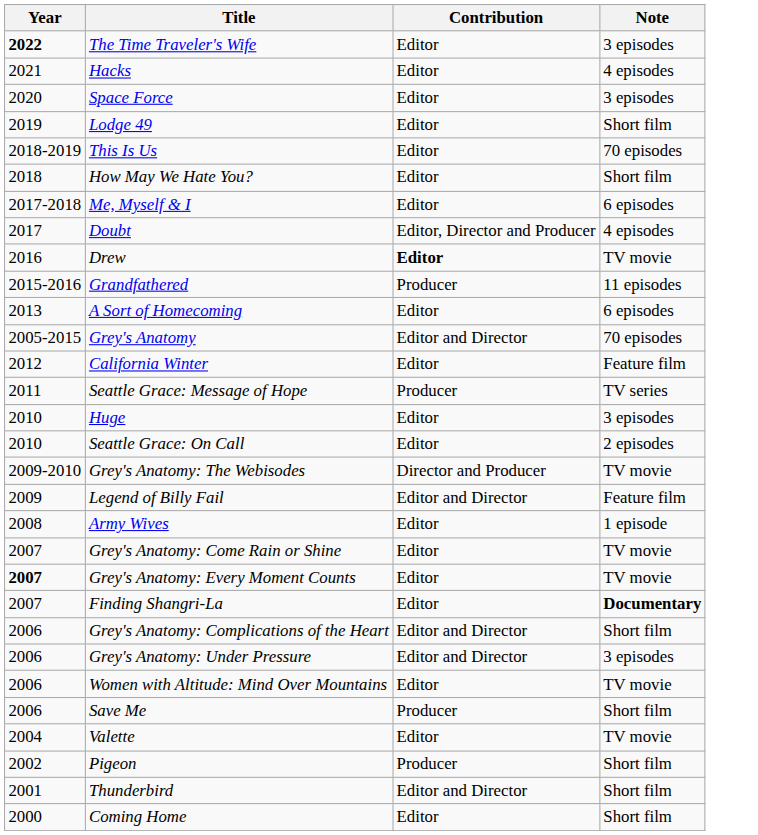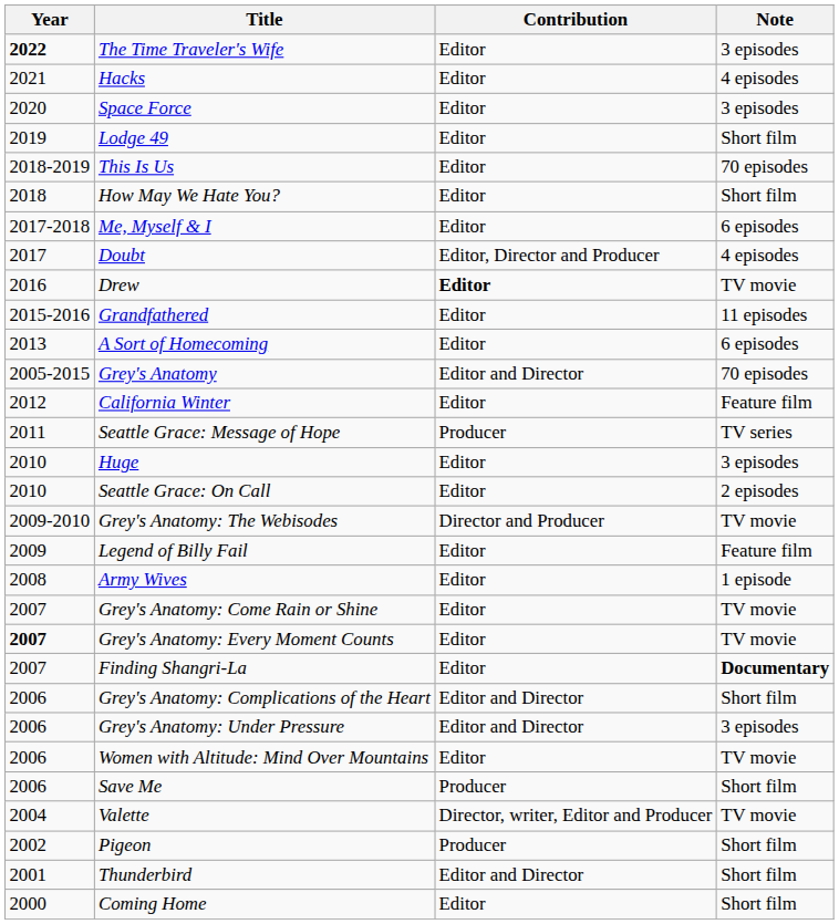Grandfathered | Contribution: Producer -> Editor
Legend of Billy Fail | Contribution: Editor and Director -> Editor
Valette | Contribution: Editor -> Director, writer, Editor and Producer
